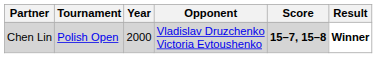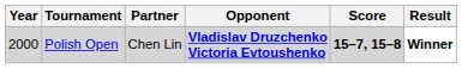columns swapped: Year <-> Partner
Polish Open | Opponent: normal -> bold
